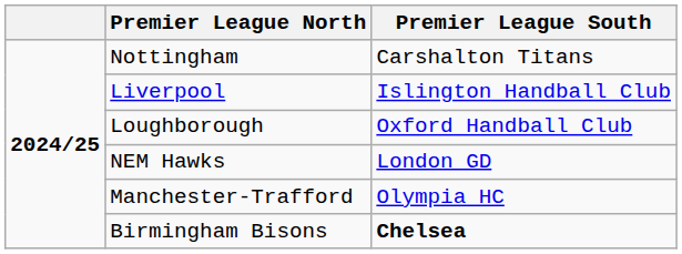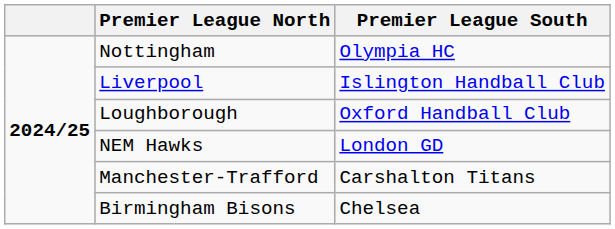Nottingham | Premier League South: Carshalton Titans -> Olympia HC
Manchester-Trafford | Premier League South: Olympia HC -> Carshalton Titans
Birmingham Bisons | Premier League South: bold -> normal
